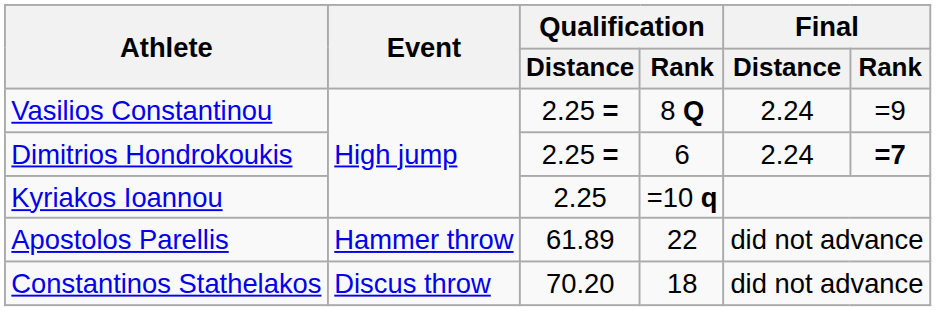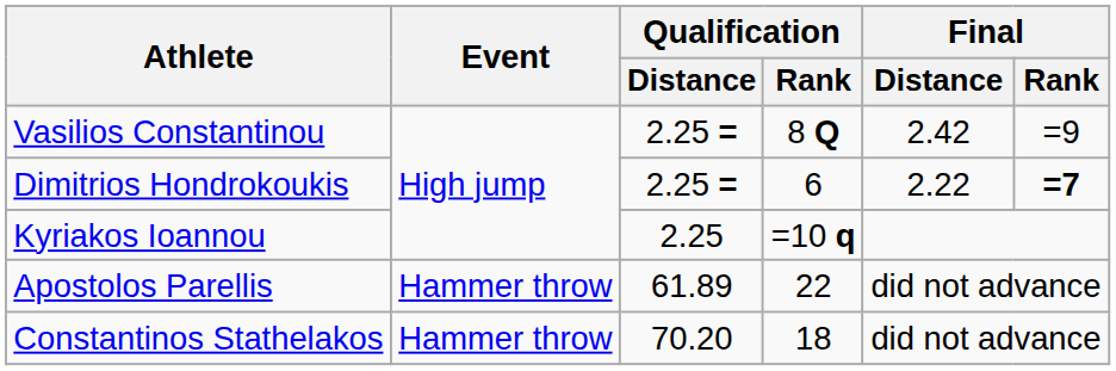Vasilios Constantinou | Final / Distance: 2.24 -> 2.42
Dimitrios Hondrokoukis | Final / Distance: 2.24 -> 2.22
Constantinos Stathelakos | Event: Discus throw -> Hammer throw
